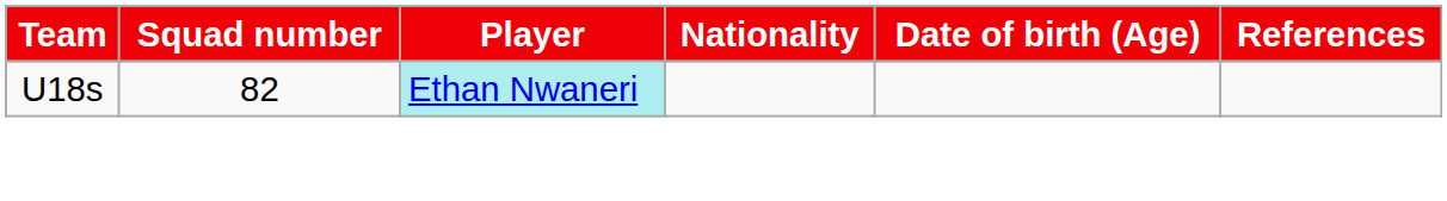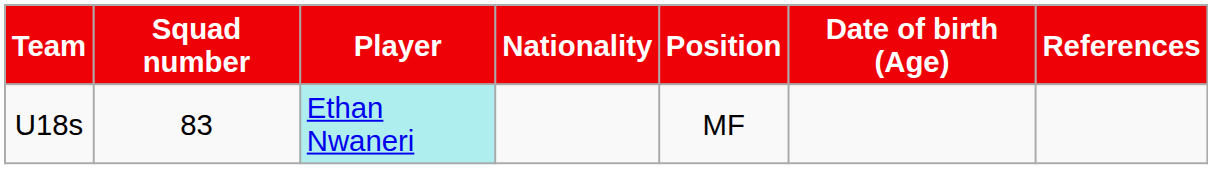+ column: Position | MF
U18s | Squad number: 82 -> 83
